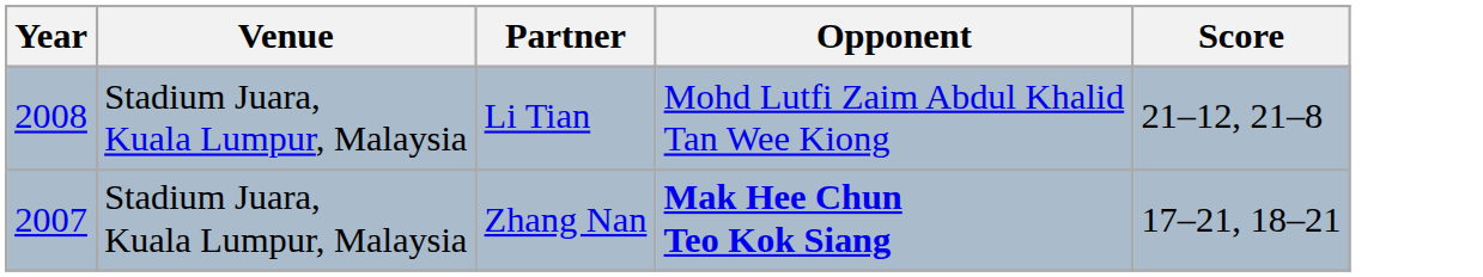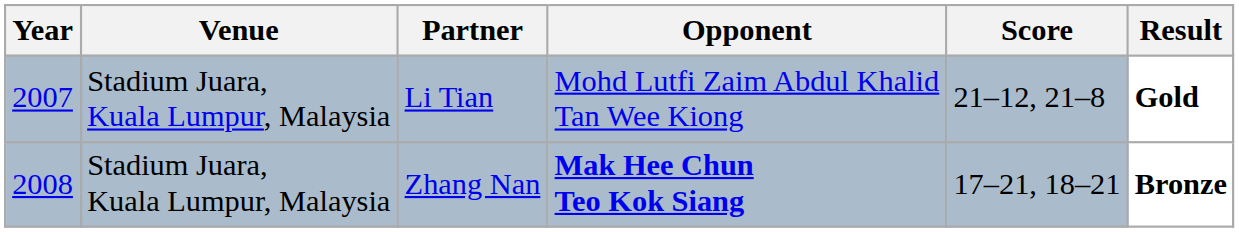+ column: Result | Gold | Bronze
Li Tian | Year: 2008 -> 2007
Zhang Nan | Year: 2007 -> 2008
